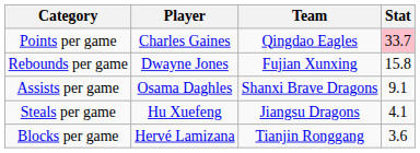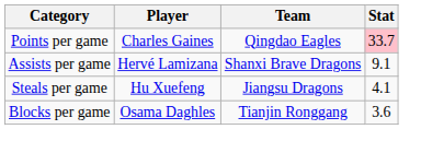- row: Rebounds per game | Dwayne Jones | Fujian Xunxing | 15.8
Assists per game | Player: Osama Daghles -> Hervé Lamizana
Blocks per game | Player: Hervé Lamizana -> Osama Daghles
